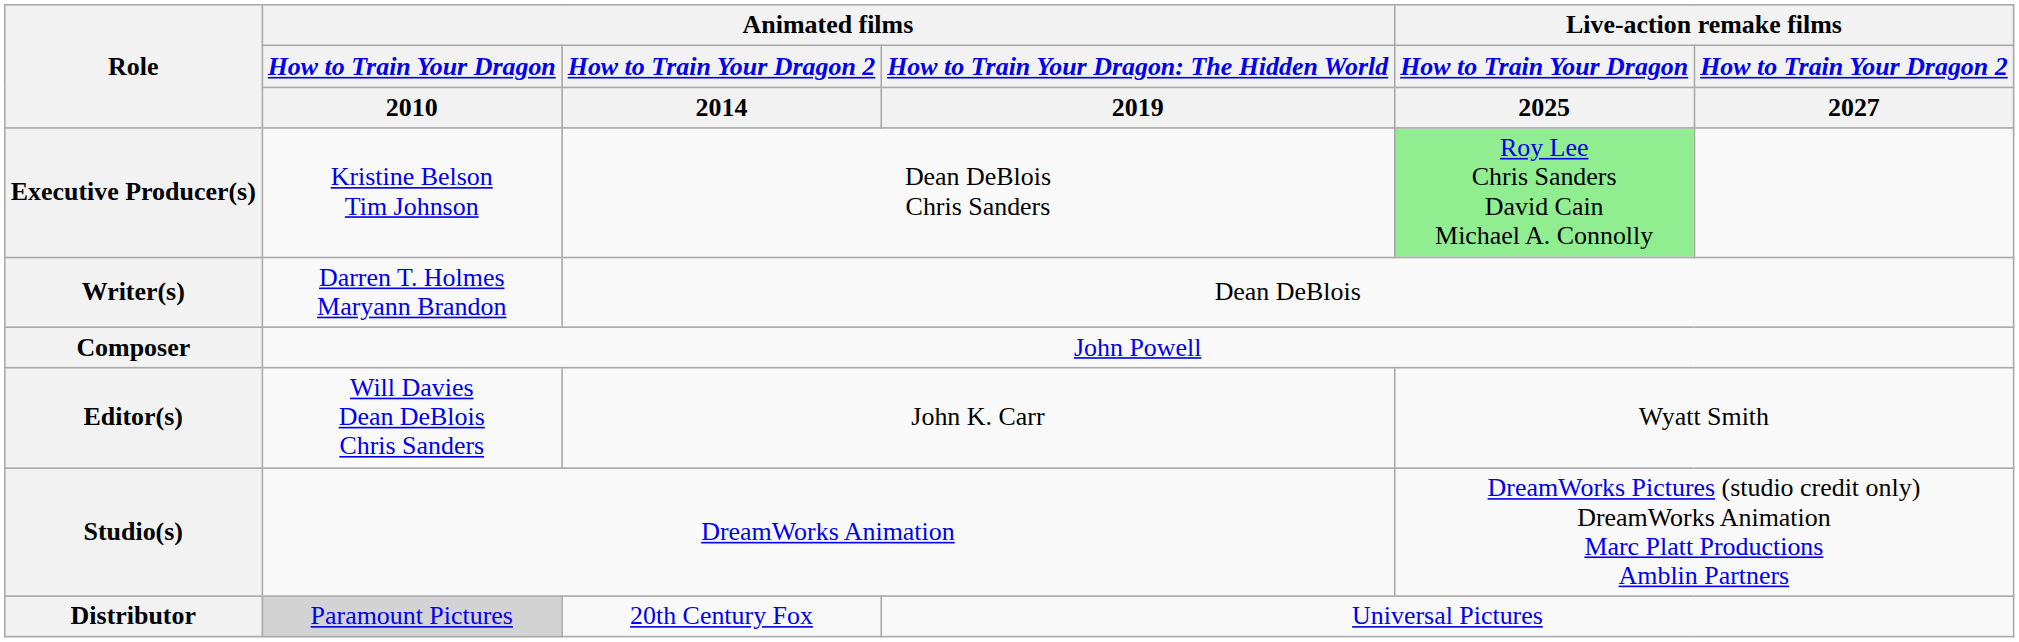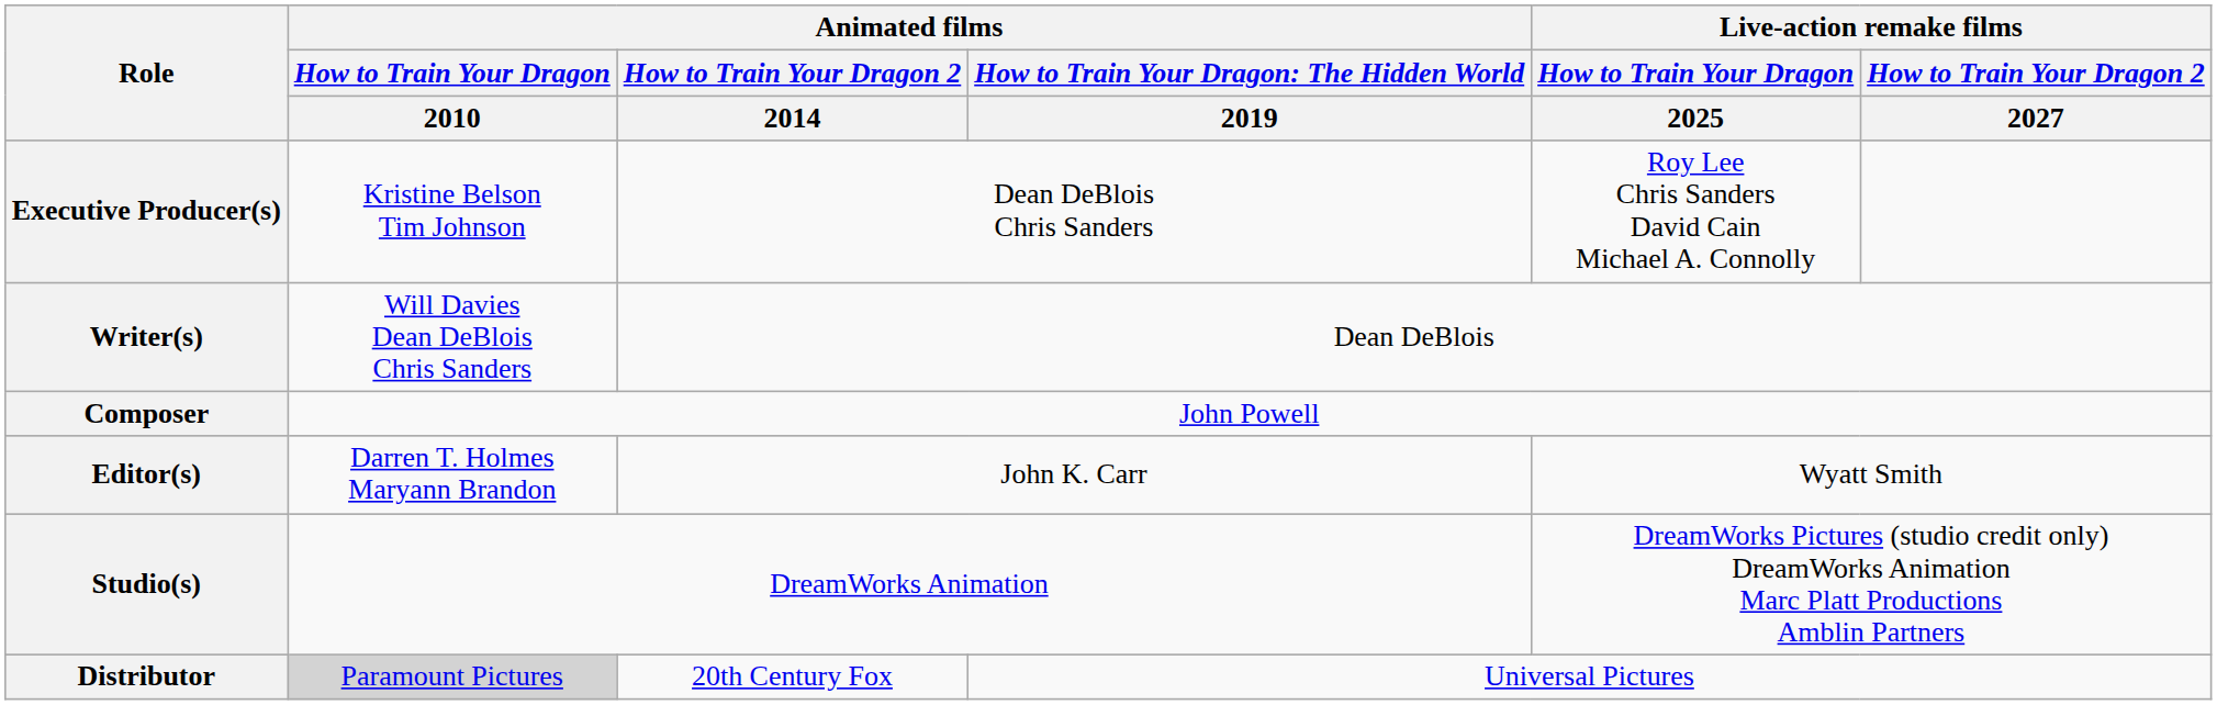Executive Producer(s) | Live-action remake films / How to Train Your Dragon / 2025: lightgreen background -> no background
Writer(s) | Animated films / How to Train Your Dragon / 2010: Darren T. Holmes Maryann Brandon -> Will Davies Dean DeBlois Chris Sanders
Editor(s) | Animated films / How to Train Your Dragon / 2010: Will Davies Dean DeBlois Chris Sanders -> Darren T. Holmes Maryann Brandon
